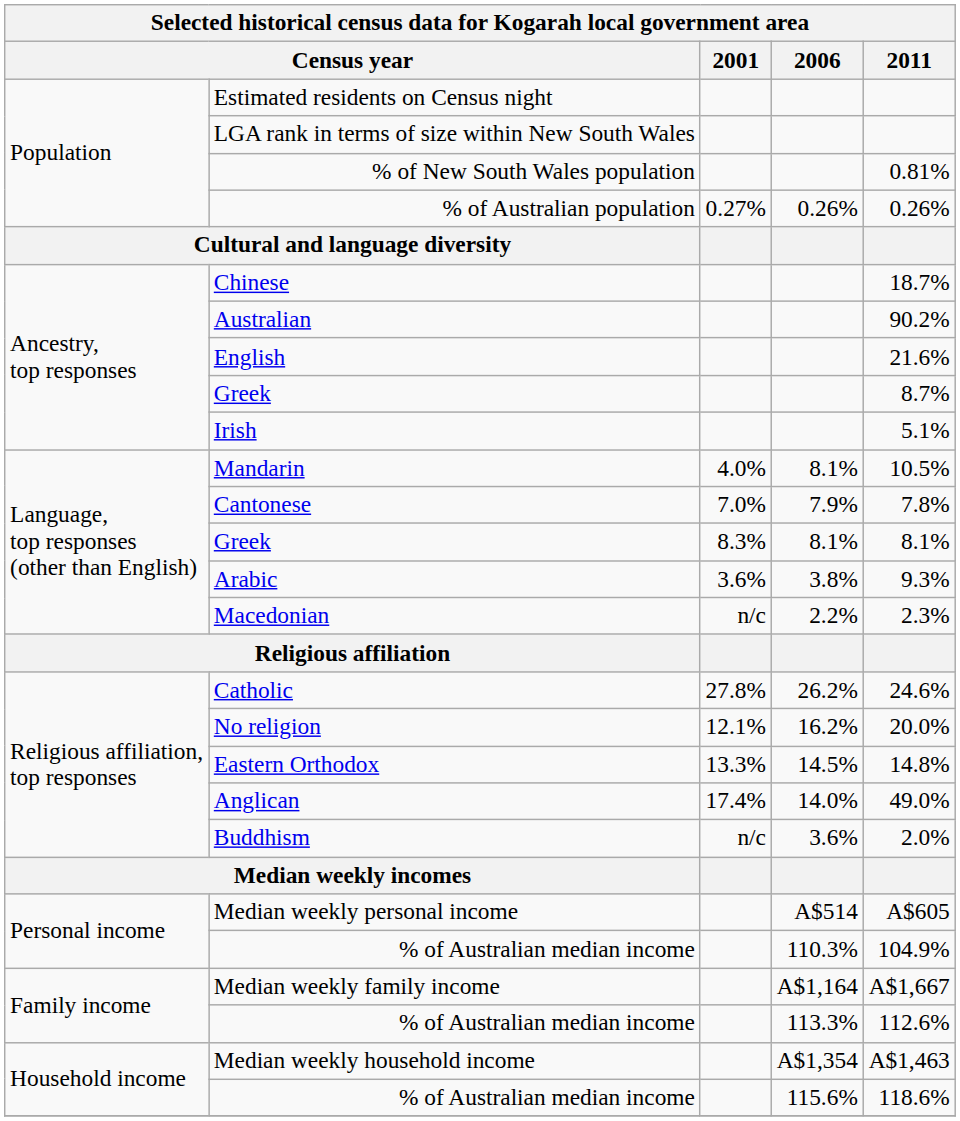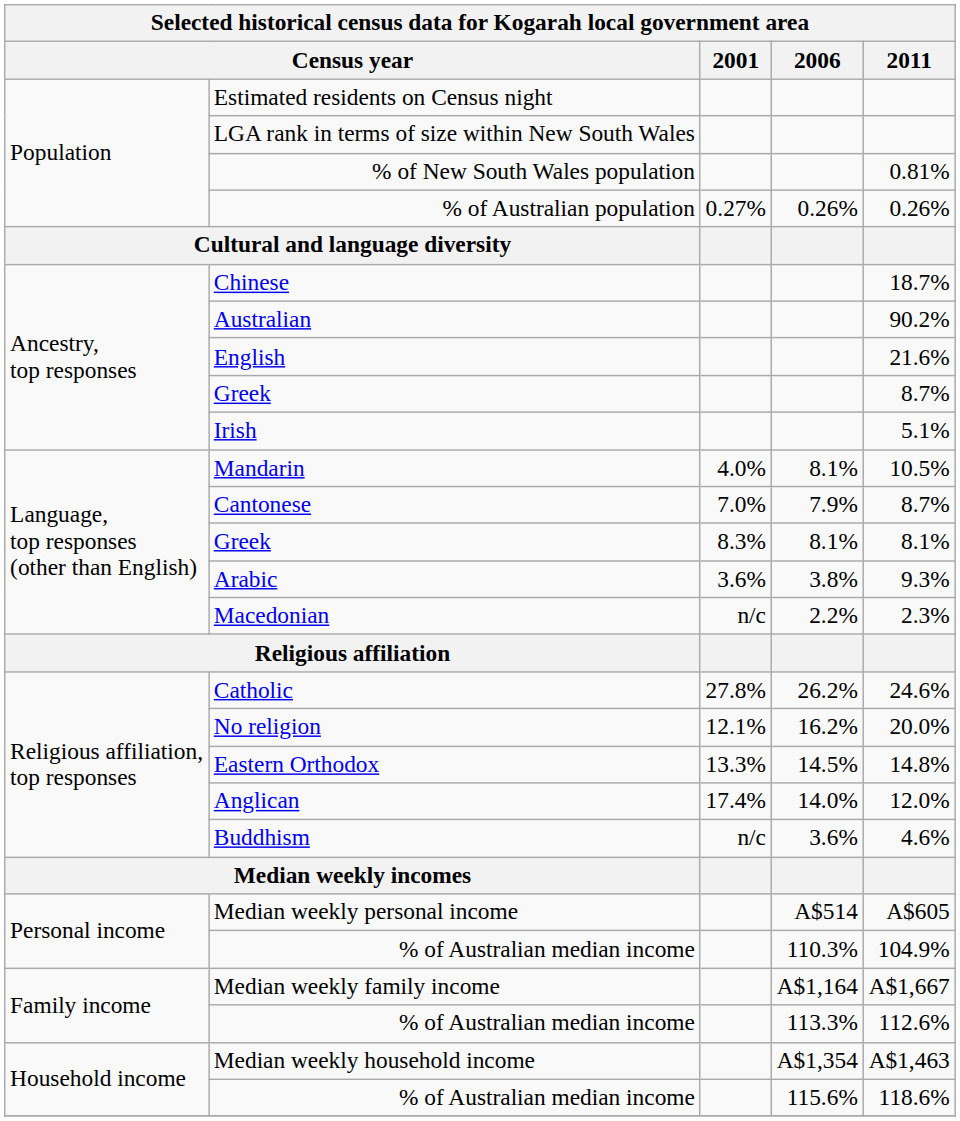Cantonese | 2011: 7.8% -> 8.7%
Anglican | 2011: 49.0% -> 12.0%
Buddhism | 2011: 2.0% -> 4.6%
